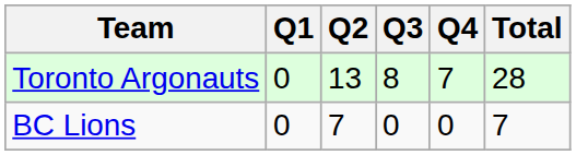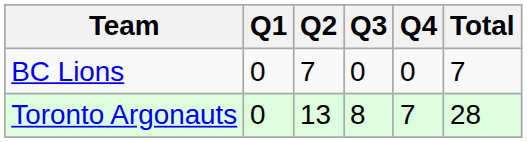rows swapped: Toronto Argonauts <-> BC Lions
